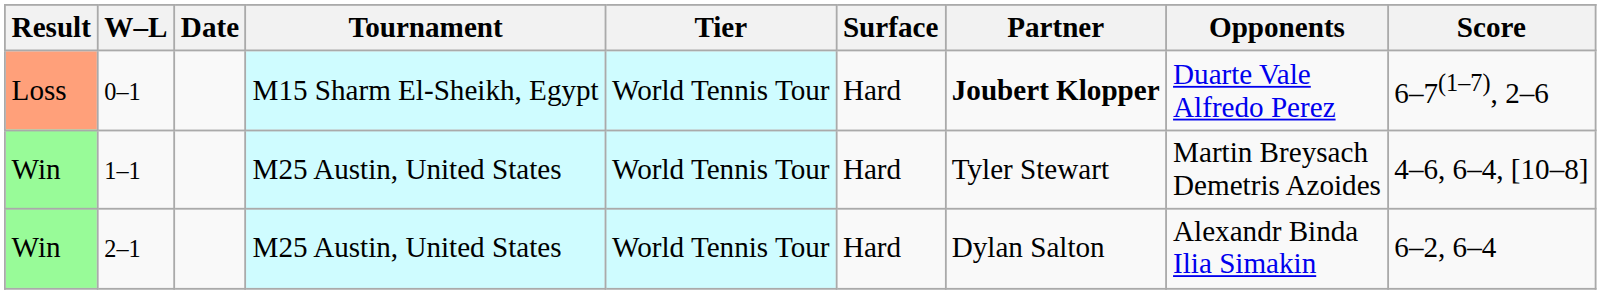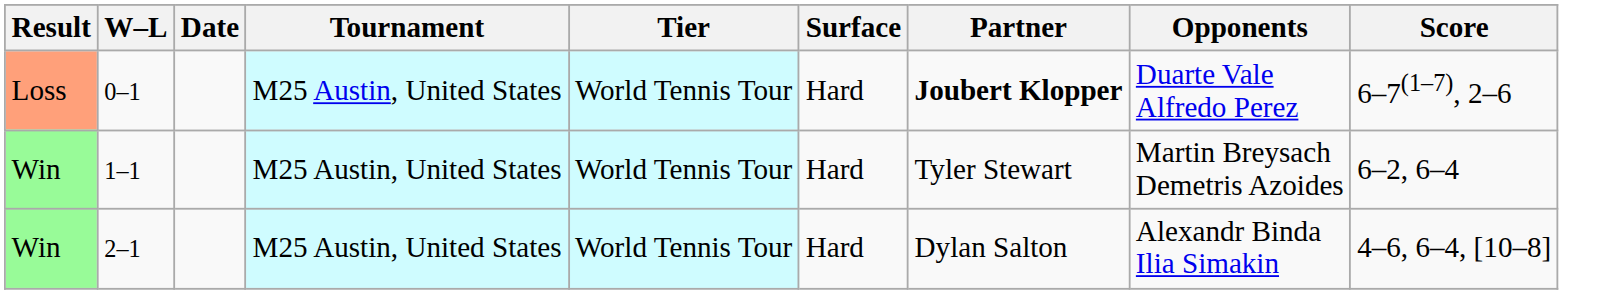0–1 | Tournament: M15 Sharm El-Sheikh, Egypt -> M25 Austin, United States
1–1 | Score: 4–6, 6–4, [10–8] -> 6–2, 6–4
2–1 | Score: 6–2, 6–4 -> 4–6, 6–4, [10–8]
